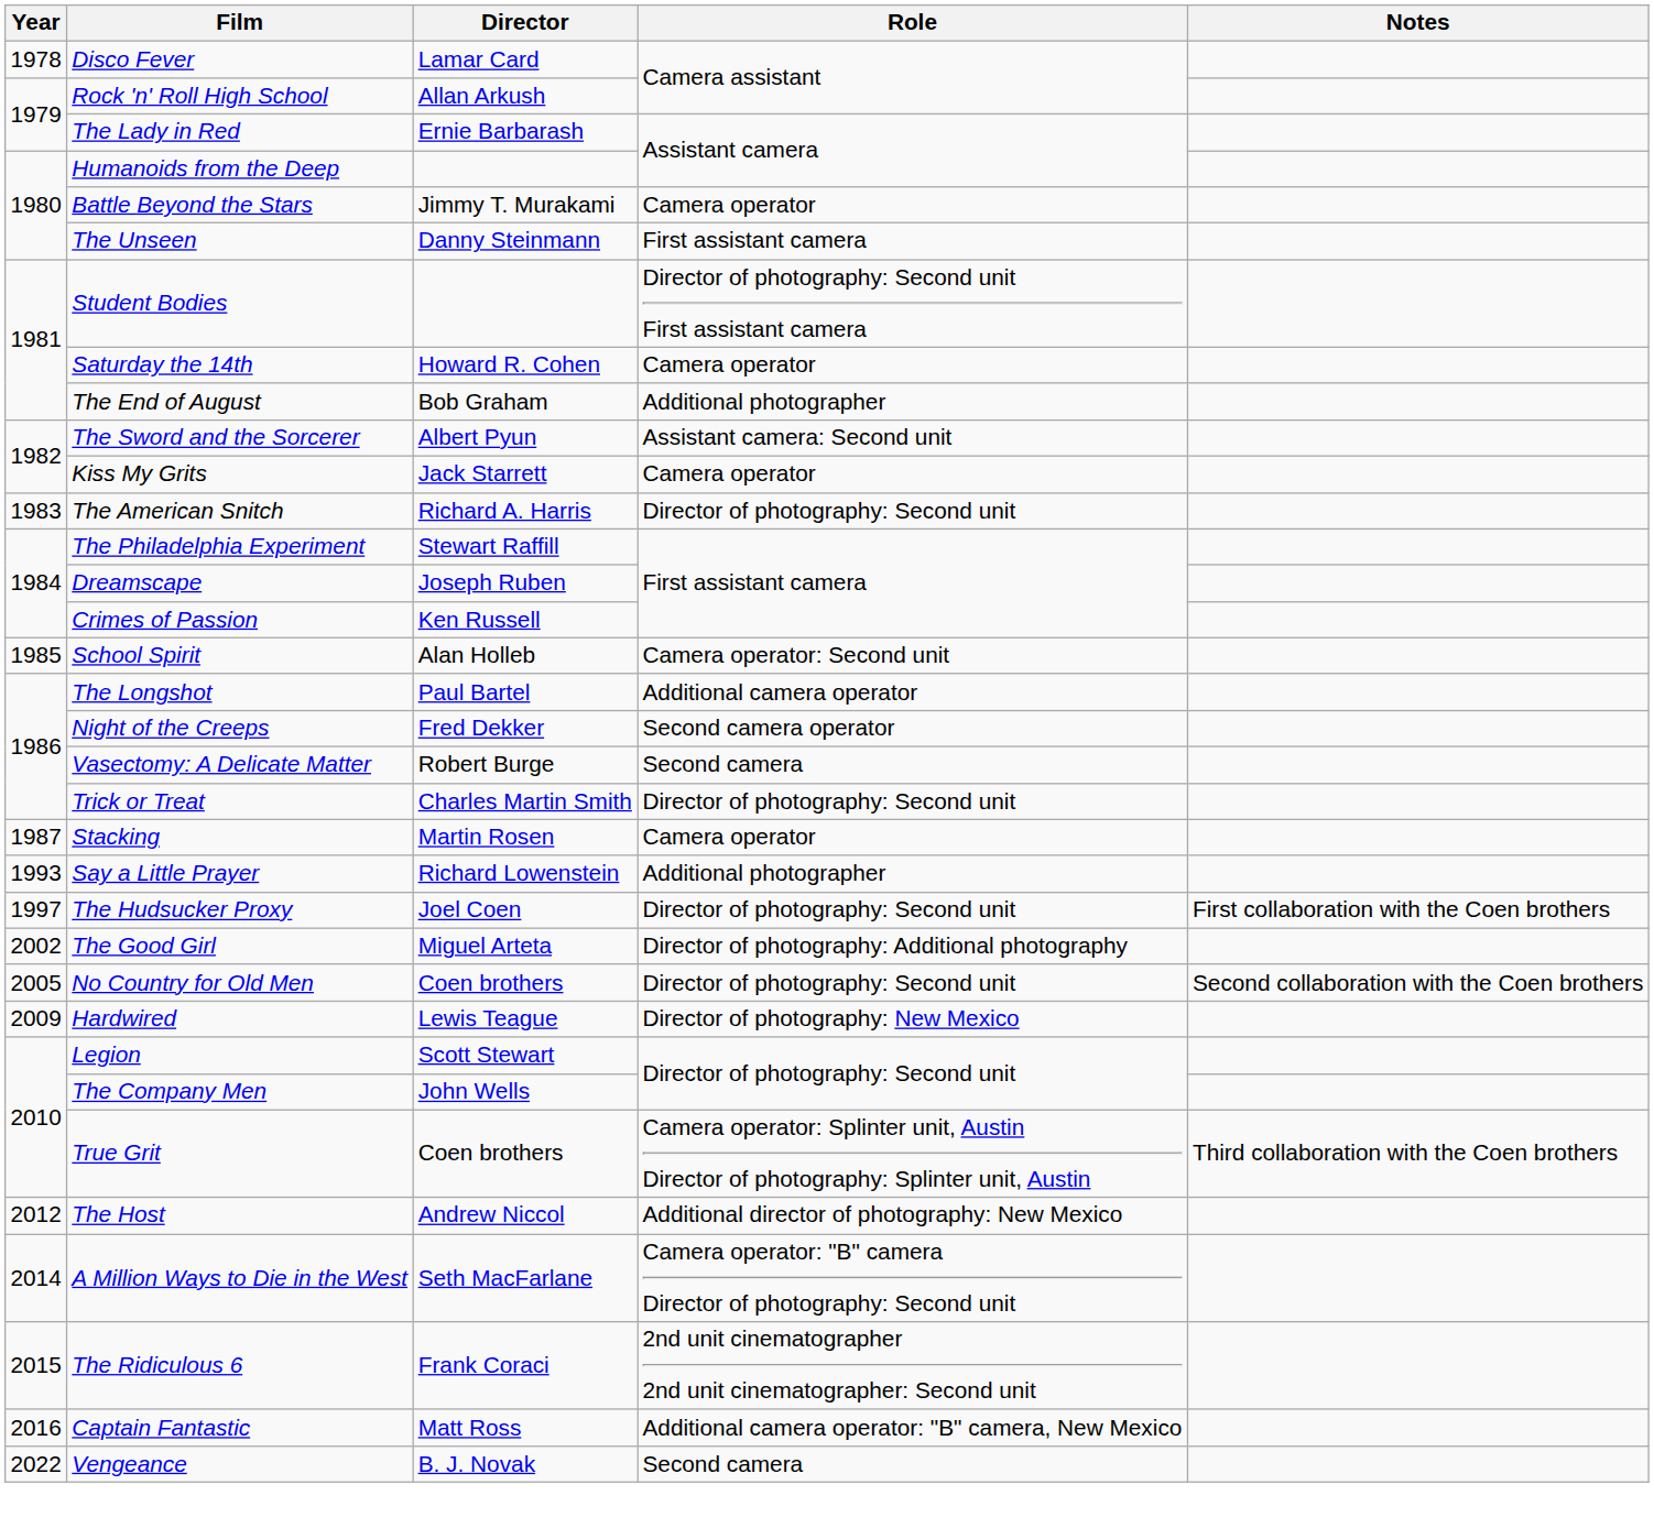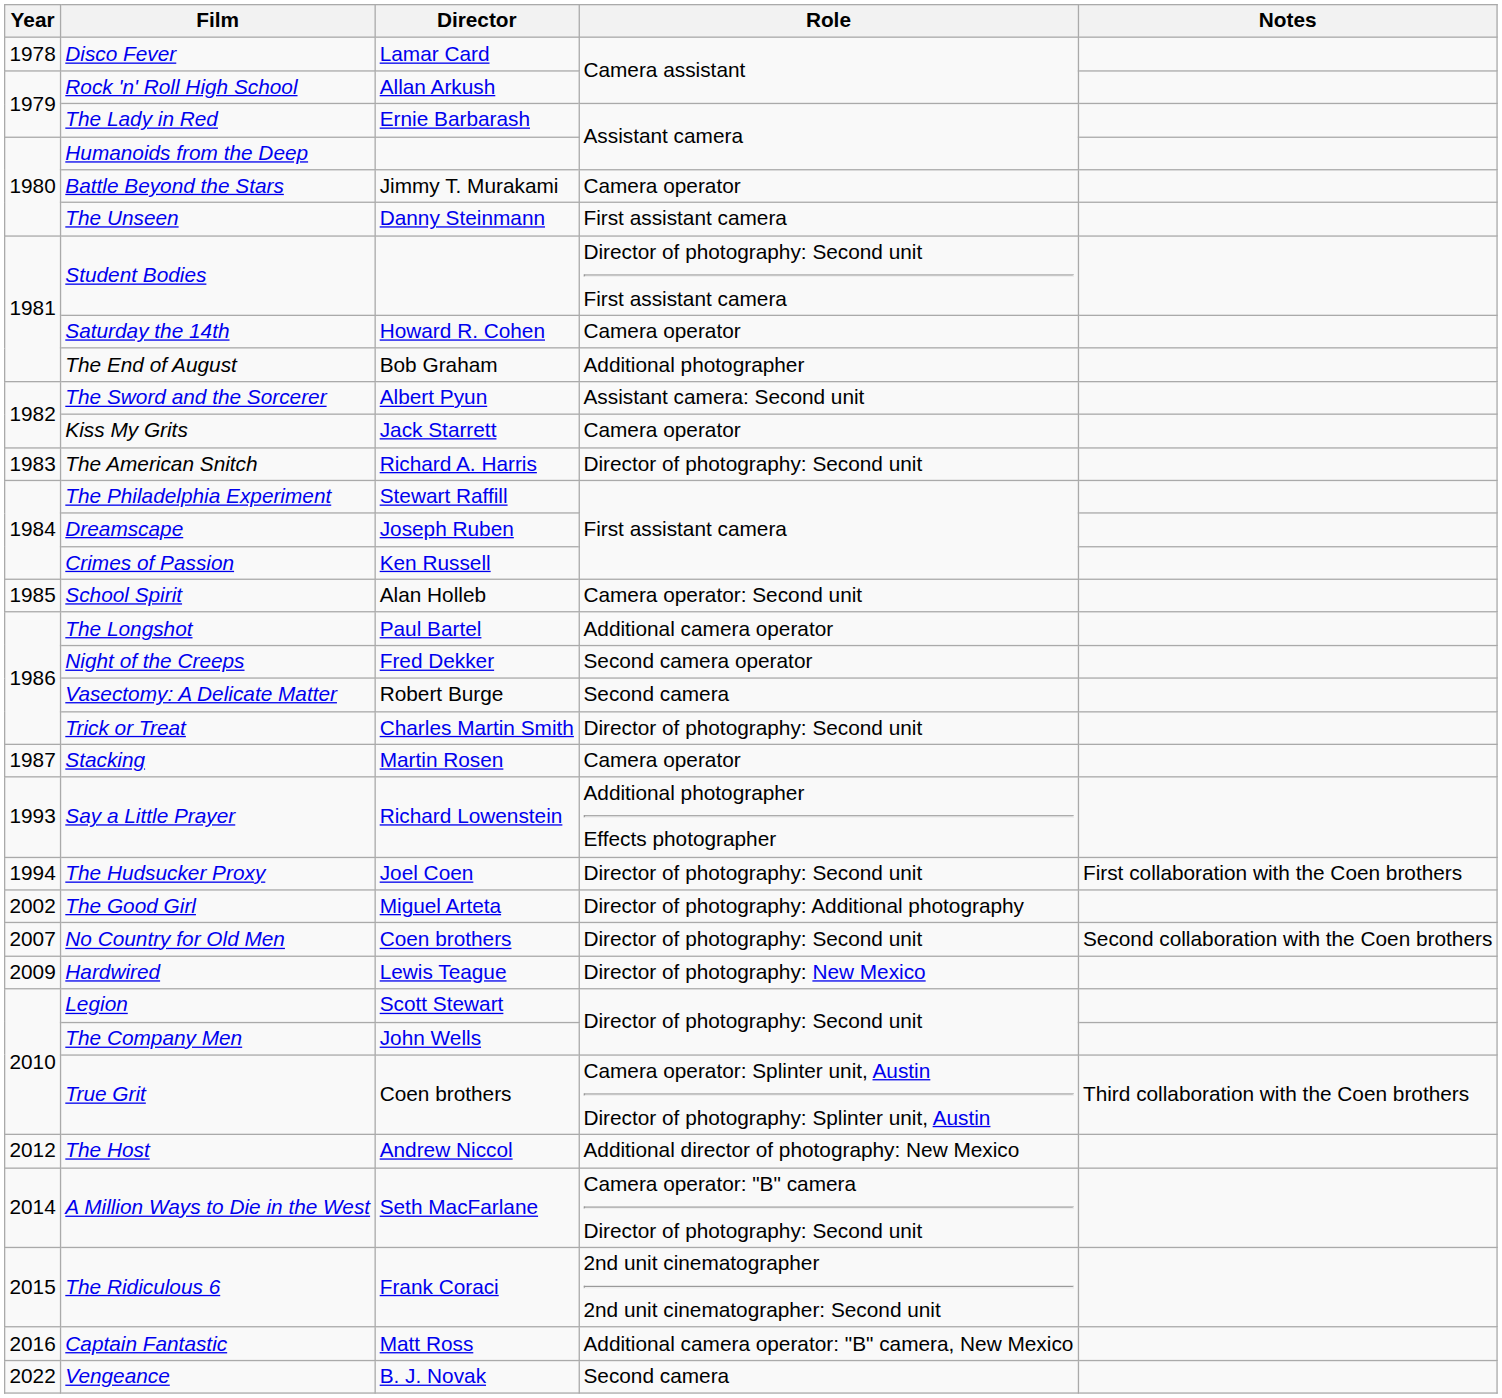Say a Little Prayer | Role: Additional photographer -> Additional photographer Effects photographer
The Hudsucker Proxy | Year: 1997 -> 1994
No Country for Old Men | Year: 2005 -> 2007
